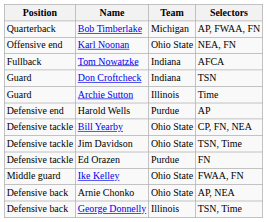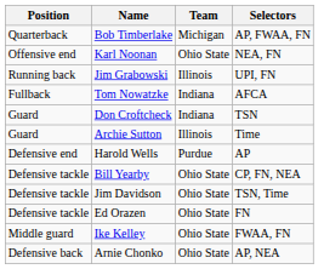+ row: Running back | Jim Grabowski | Illinois | UPI, FN
Ed Orazen | Team: Purdue -> Ohio State
- row: Defensive back | George Donnelly | Illinois | TSN, Time
